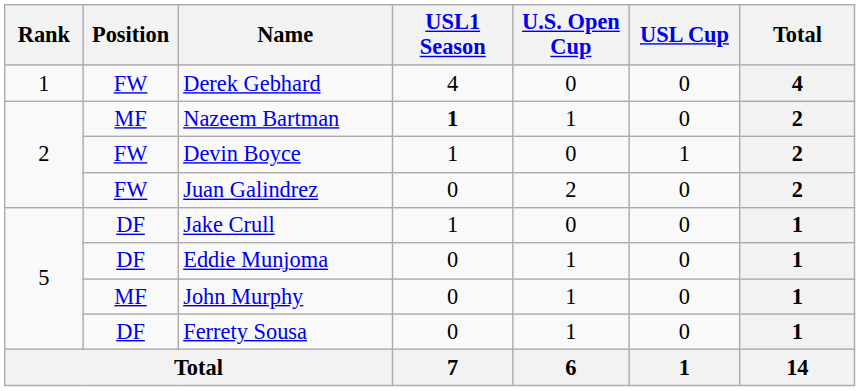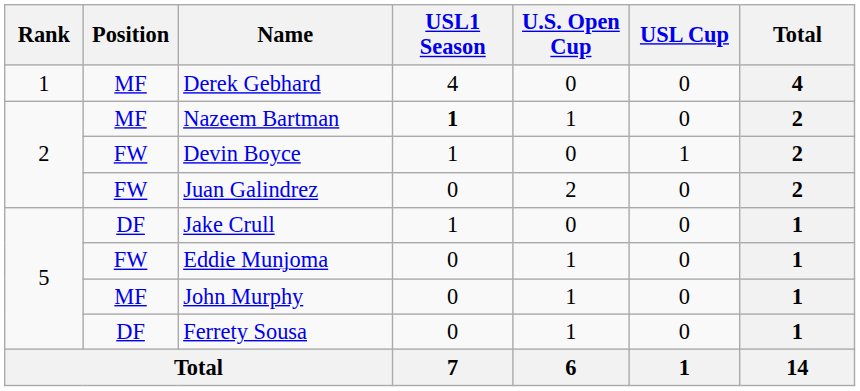Derek Gebhard | Position: FW -> MF
Eddie Munjoma | Position: DF -> FW
